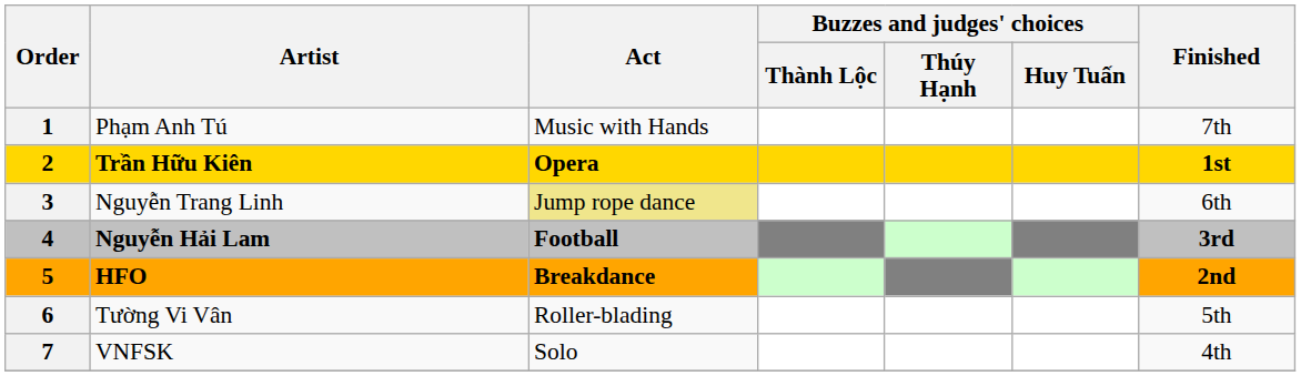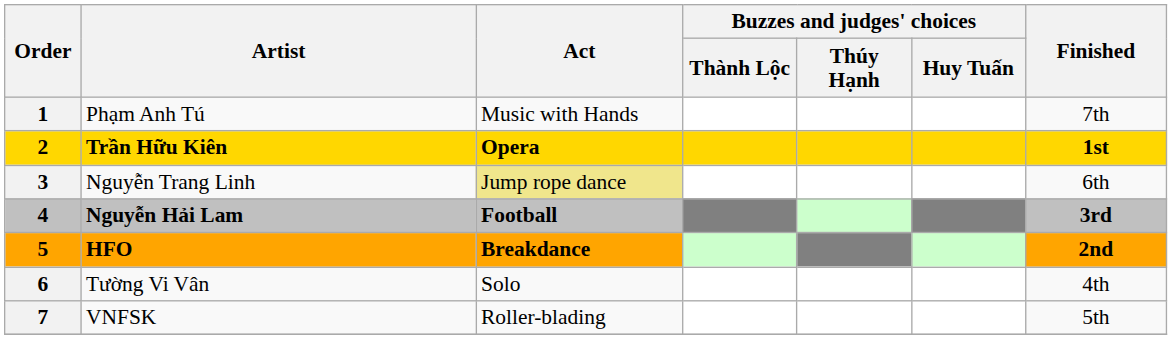Tường Vi Vân | Act: Roller-blading -> Solo
Tường Vi Vân | Finished: 5th -> 4th
VNFSK | Act: Solo -> Roller-blading
VNFSK | Finished: 4th -> 5th
